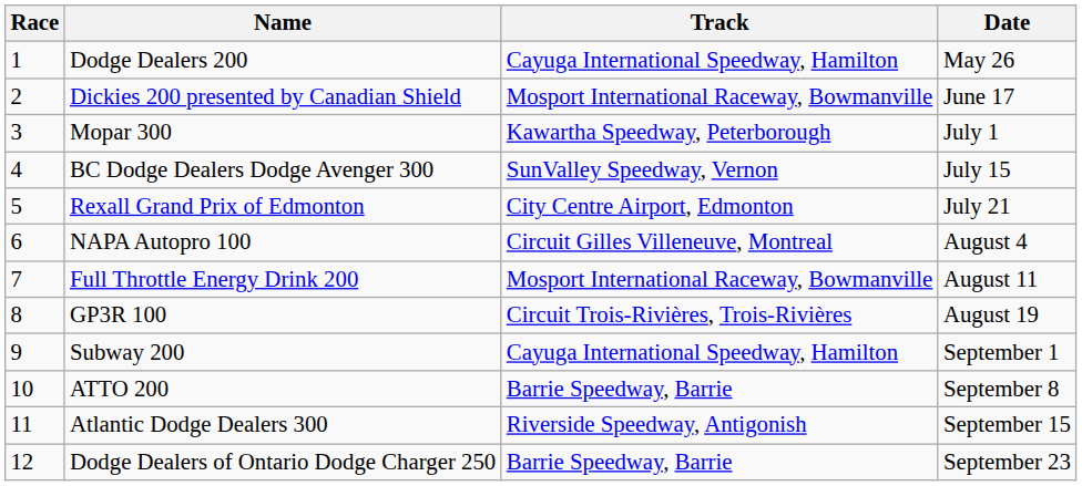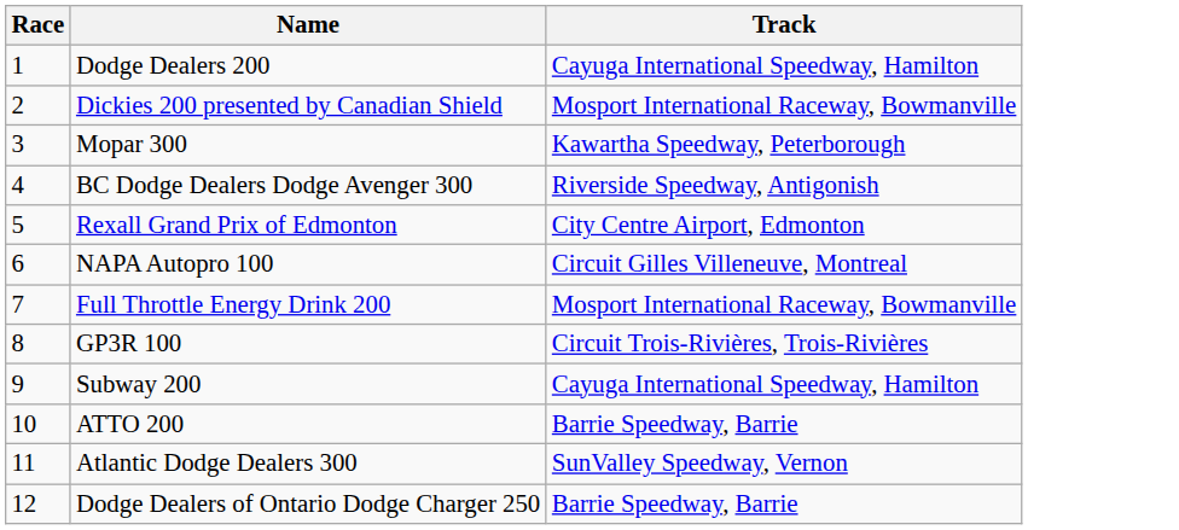- column: Date | May 26 | June 17 | July 1 | July 15 | July 21 | August 4 | August 11 | August 19 | September 1 | September 8 | September 15 | September 23
BC Dodge Dealers Dodge Avenger 300 | Track: SunValley Speedway, Vernon -> Riverside Speedway, Antigonish
Atlantic Dodge Dealers 300 | Track: Riverside Speedway, Antigonish -> SunValley Speedway, Vernon
